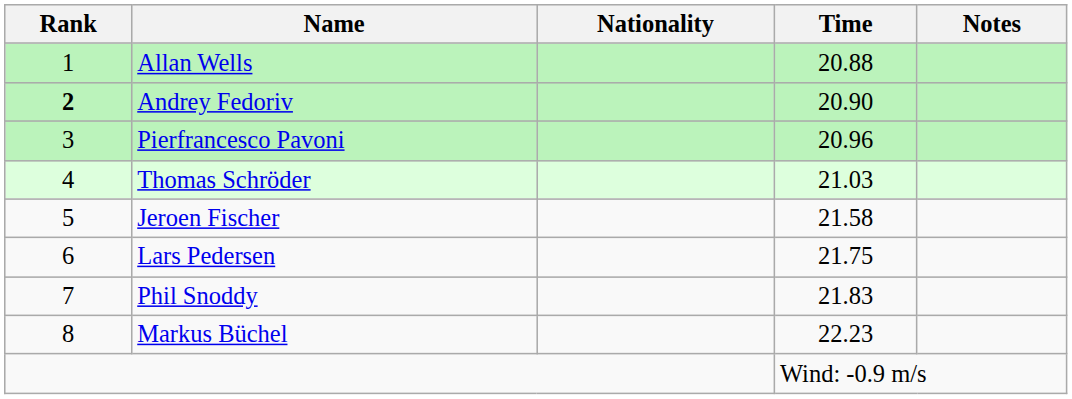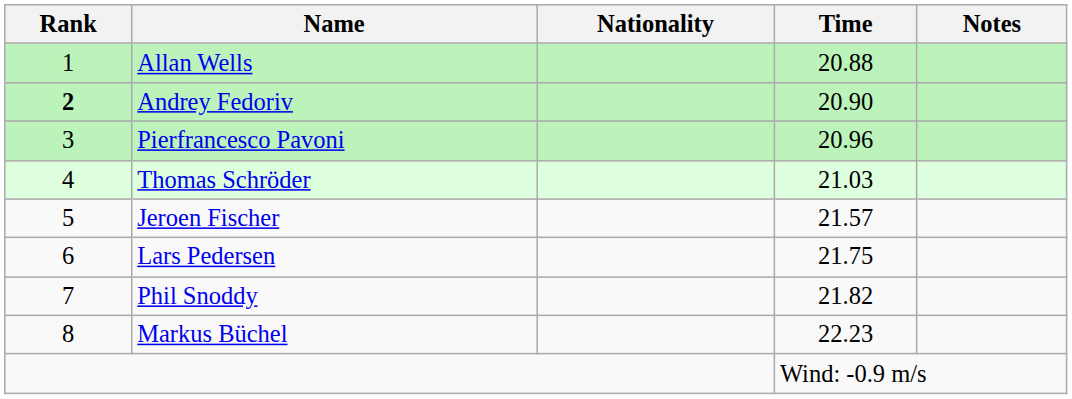Jeroen Fischer | Time: 21.58 -> 21.57
Phil Snoddy | Time: 21.83 -> 21.82
